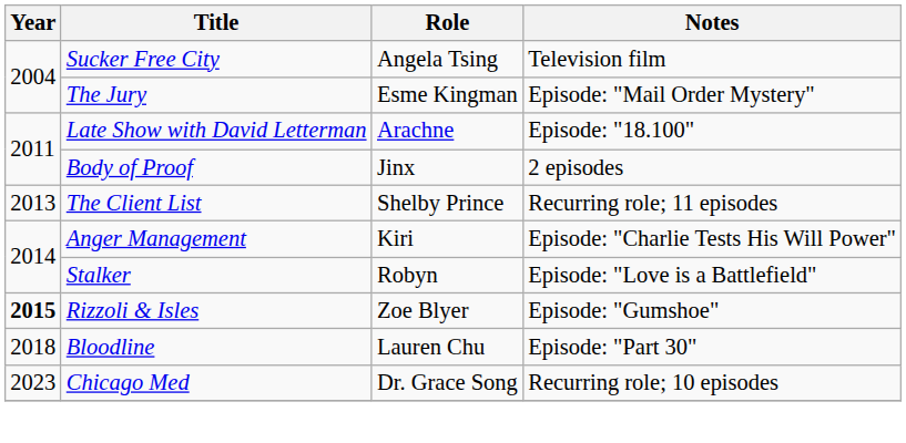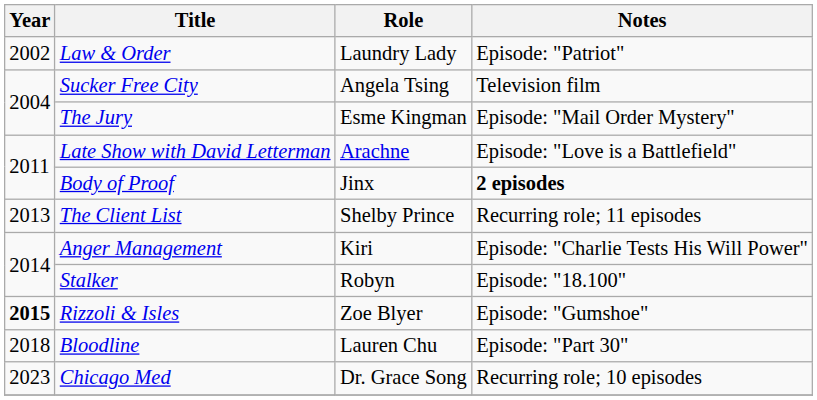+ row: 2002 | Law & Order | Laundry Lady | Episode: "Patriot"
Late Show with David Letterman | Notes: Episode: "18.100" -> Episode: "Love is a Battlefield"
Body of Proof | Notes: normal -> bold
Stalker | Notes: Episode: "Love is a Battlefield" -> Episode: "18.100"
